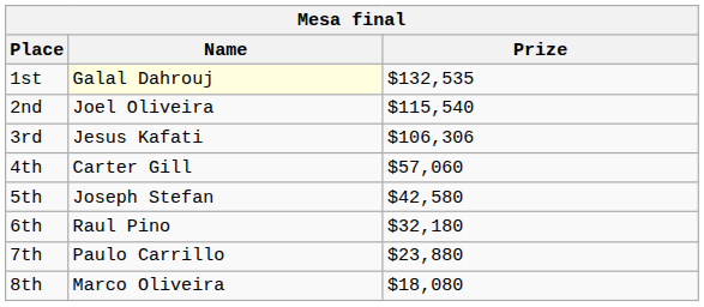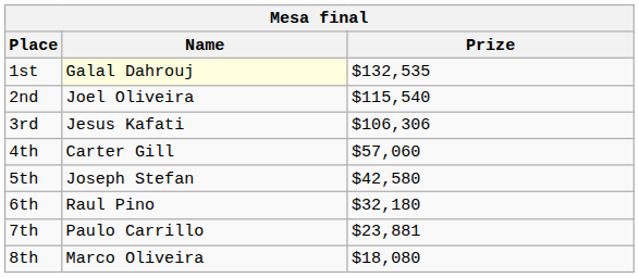7th | Prize: $23,880 -> $23,881
